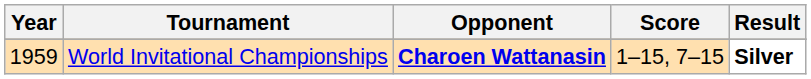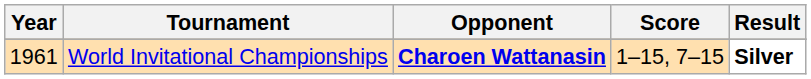World Invitational Championships | Year: 1959 -> 1961
